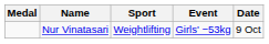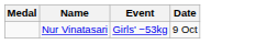- column: Sport | Weightlifting
